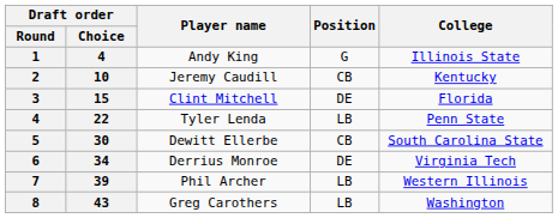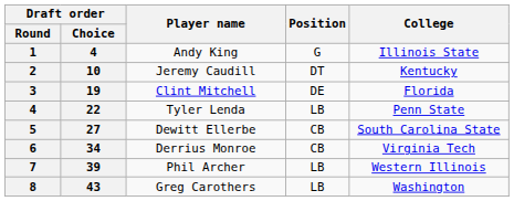Jeremy Caudill | Position: CB -> DT
Clint Mitchell | Draft order / Choice: 15 -> 19
Dewitt Ellerbe | Draft order / Choice: 30 -> 27
Derrius Monroe | Position: DE -> CB
